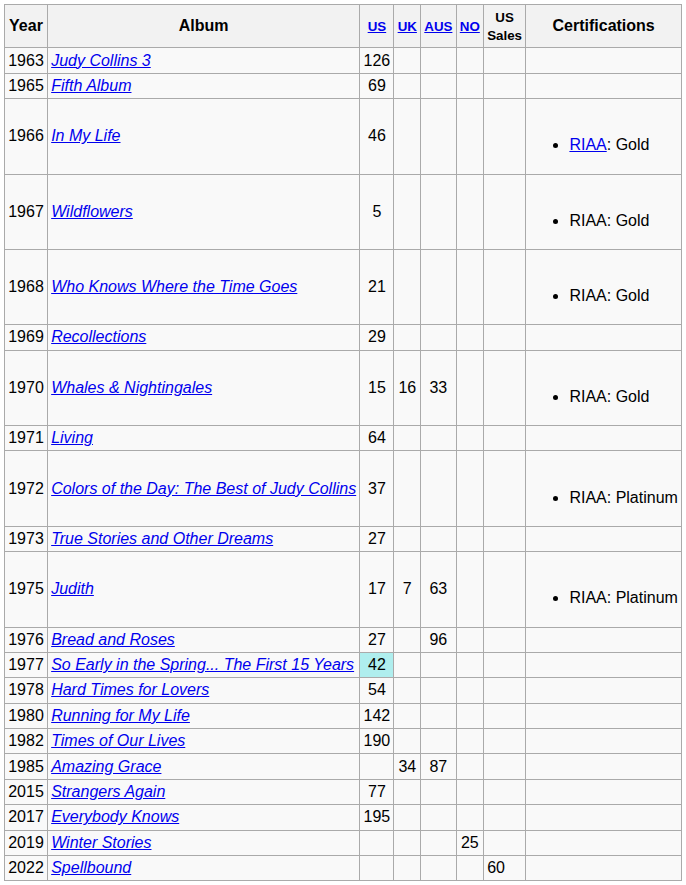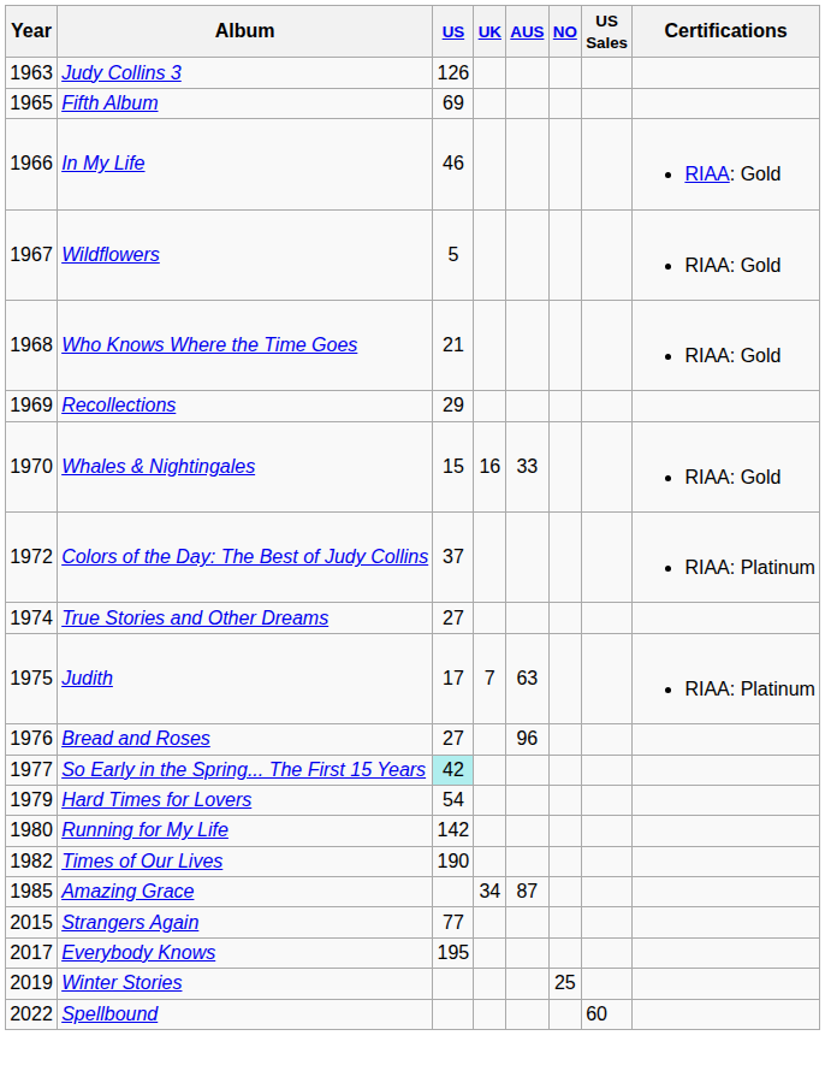- row: 1971 | Living | 64
True Stories and Other Dreams | Year: 1973 -> 1974
Hard Times for Lovers | Year: 1978 -> 1979
